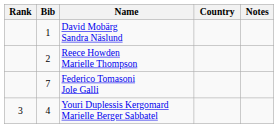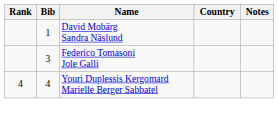- row: 2 | Reece Howden Marielle Thompson
Federico Tomasoni Jole Galli | Bib: 7 -> 3
Youri Duplessis Kergomard Marielle Berger Sabbatel | Rank: 3 -> 4
